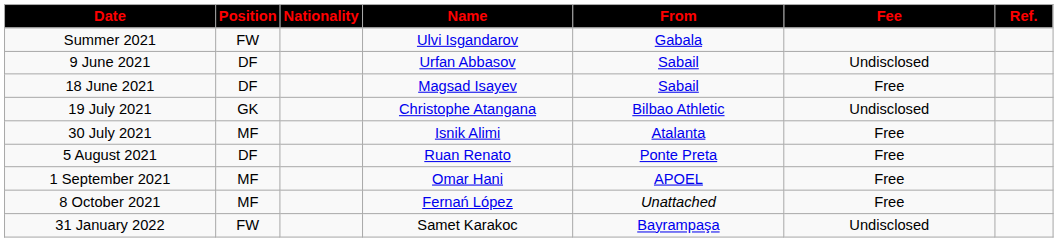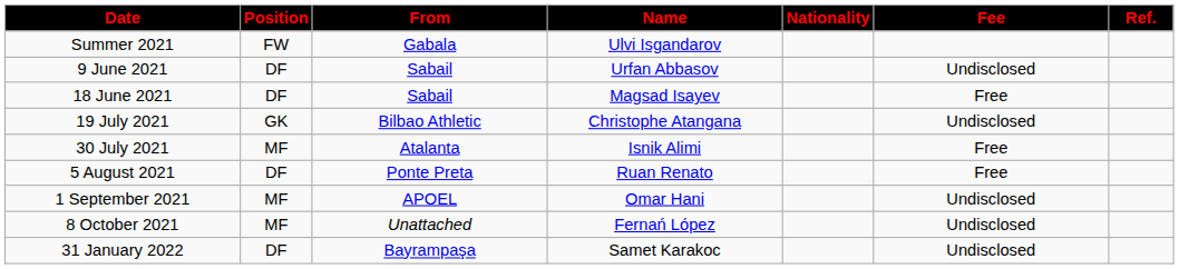columns swapped: Nationality <-> From
1 September 2021 | Fee: Free -> Undisclosed
8 October 2021 | Fee: Free -> Undisclosed
31 January 2022 | Position: FW -> DF
